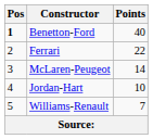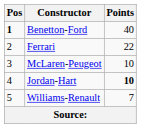McLaren-Peugeot | Points: 14 -> 10
Jordan-Hart | Points: normal -> bold
